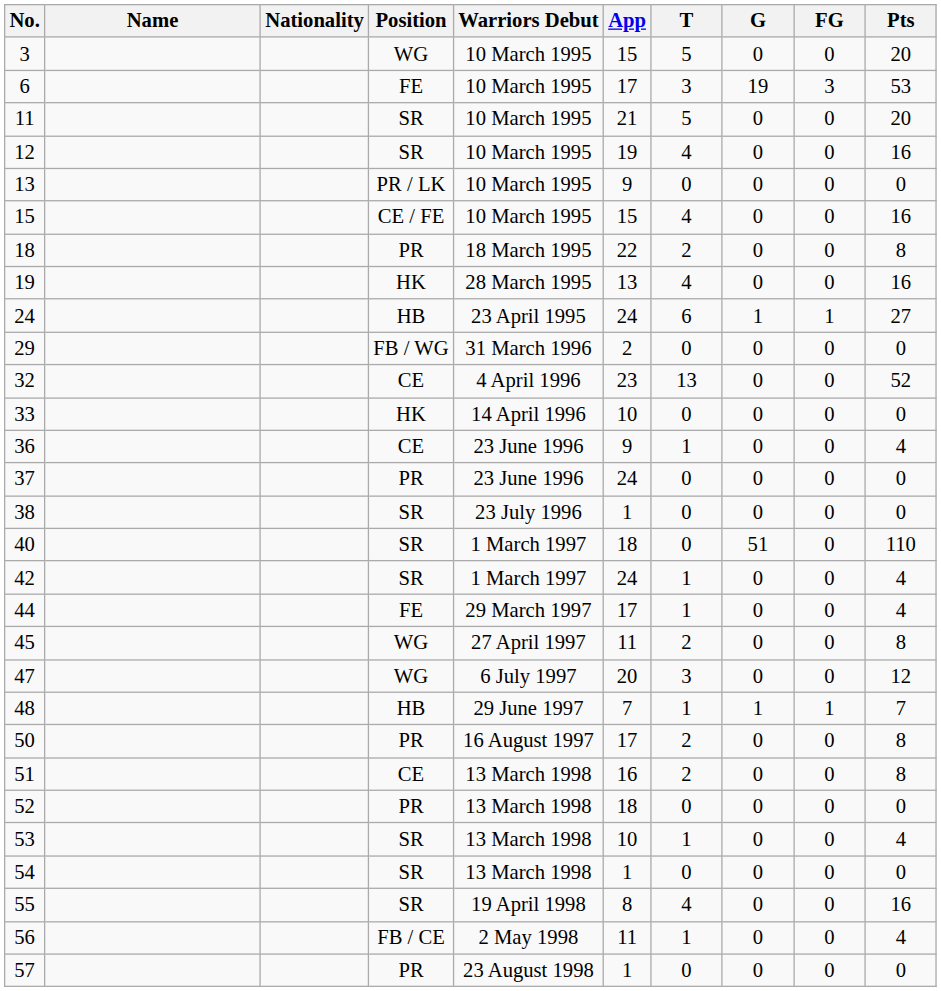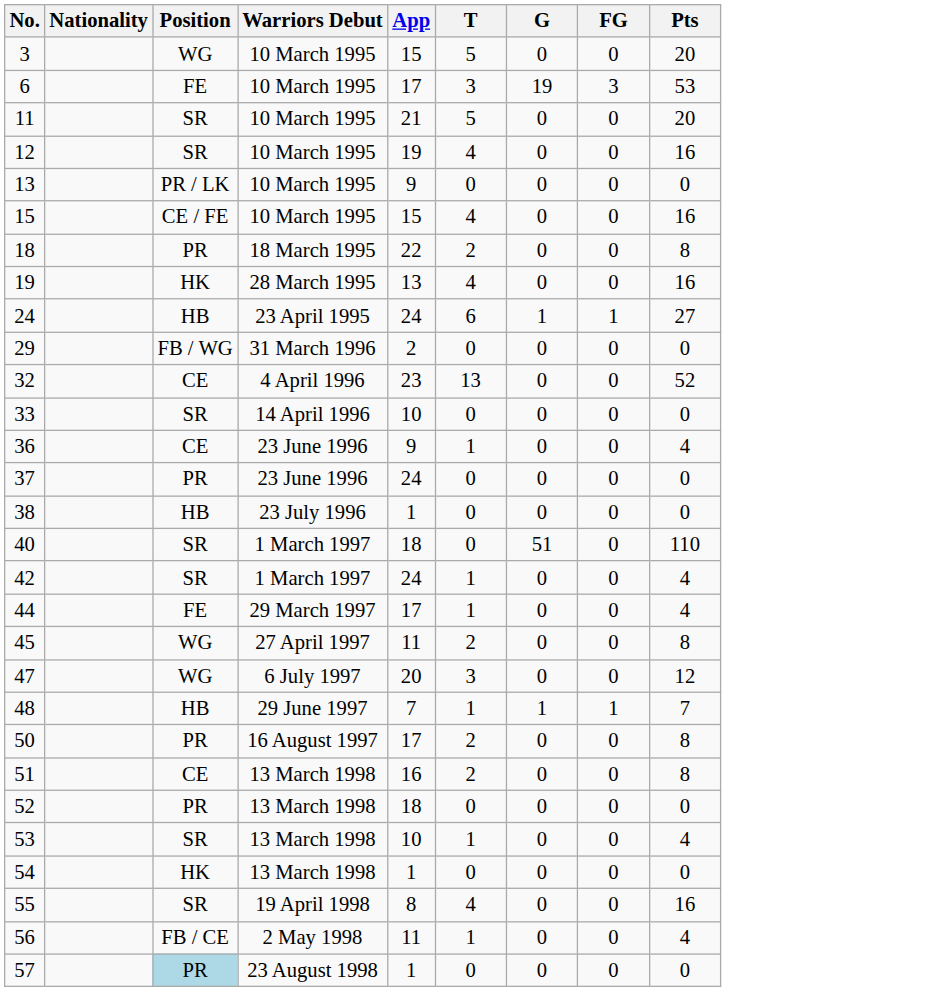- column: Name
33 | Position: HK -> SR
38 | Position: SR -> HB
54 | Position: SR -> HK
57 | Position: no background -> lightblue background
